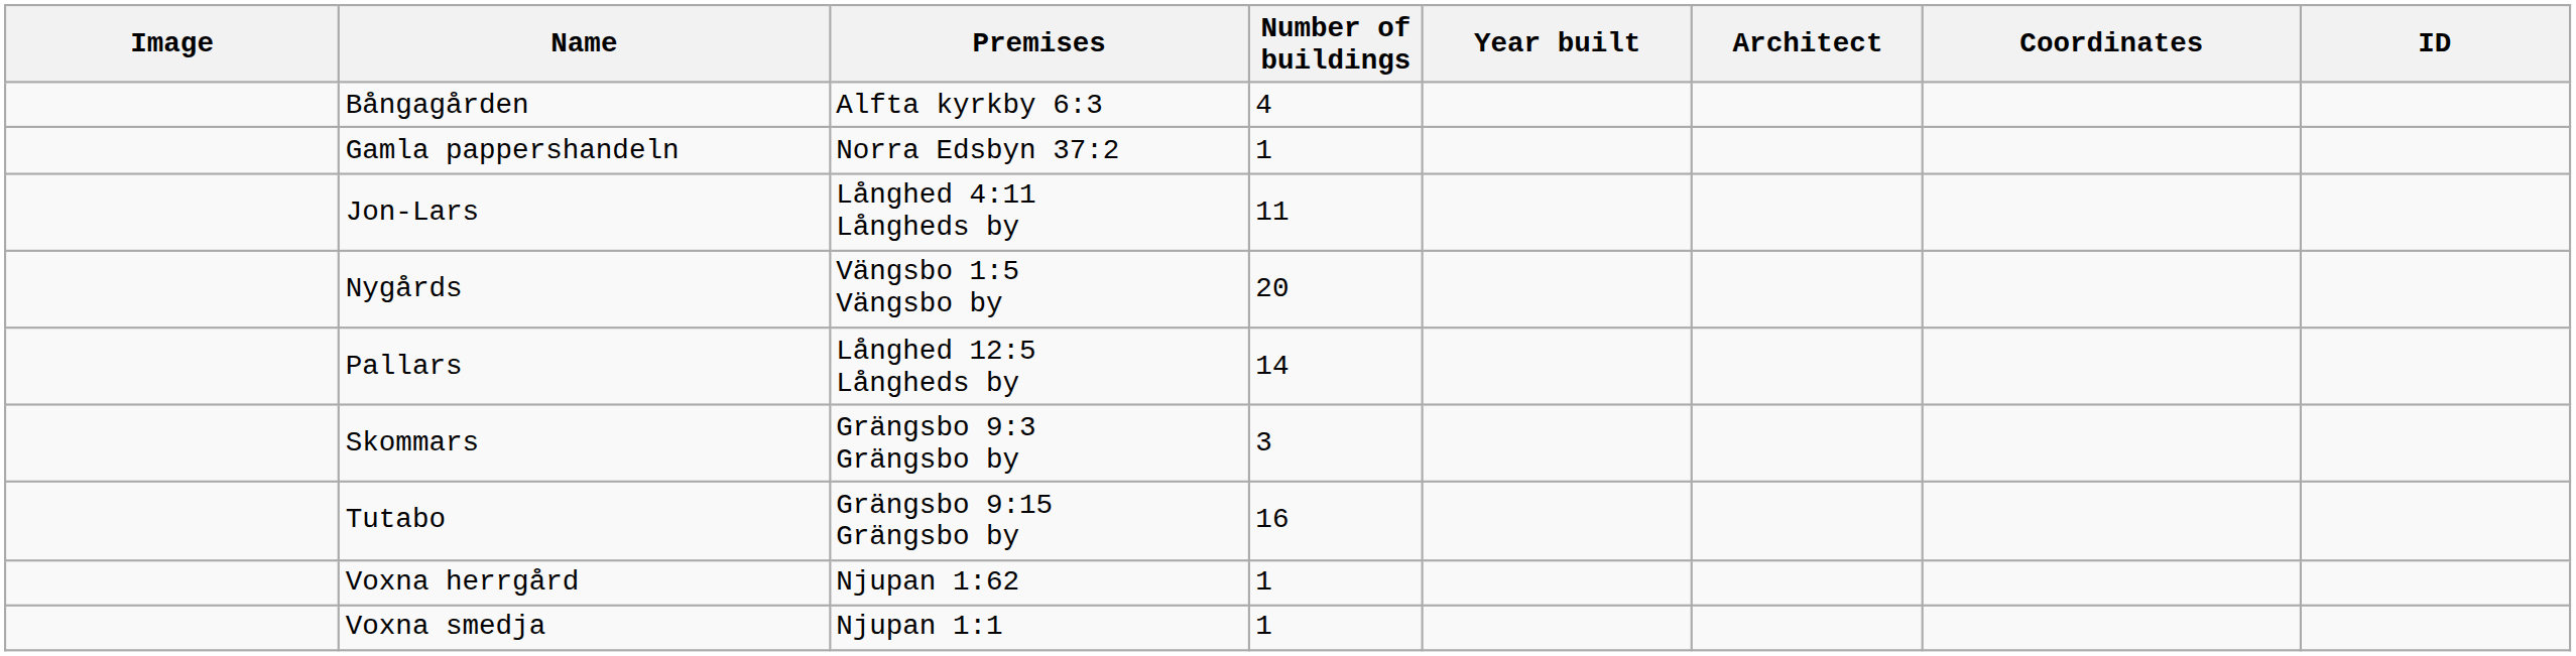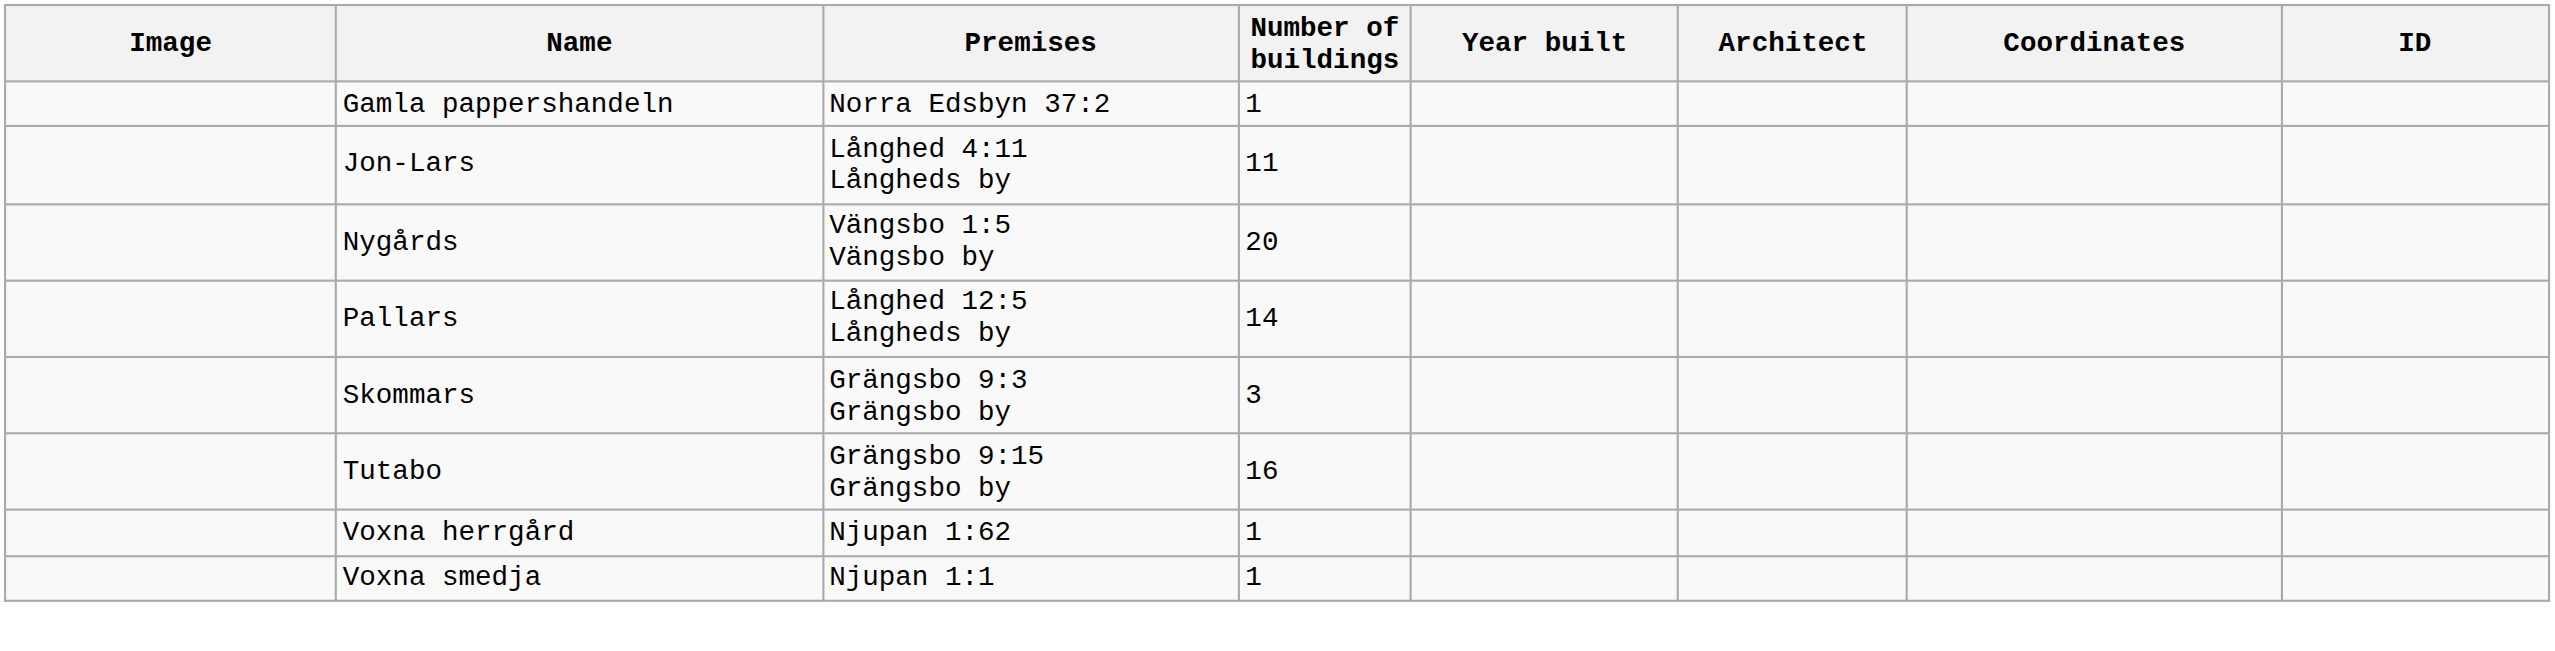- row: Bångagården | Alfta kyrkby 6:3 | 4
